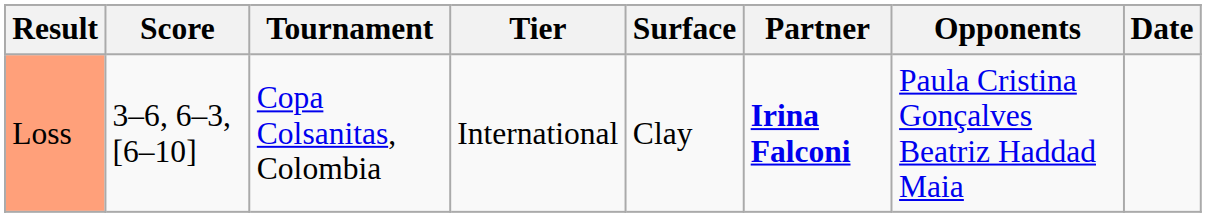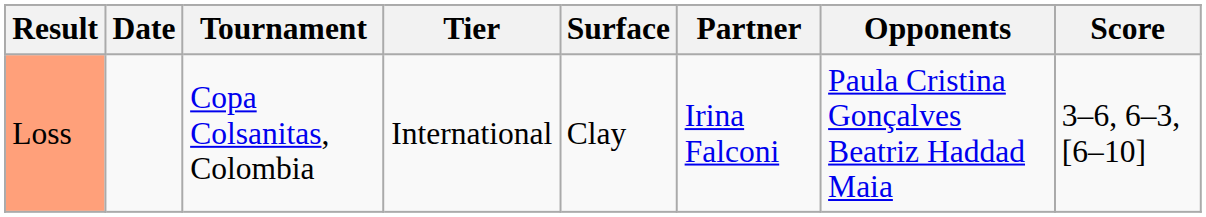columns swapped: Date <-> Score
Loss | Partner: bold -> normal
